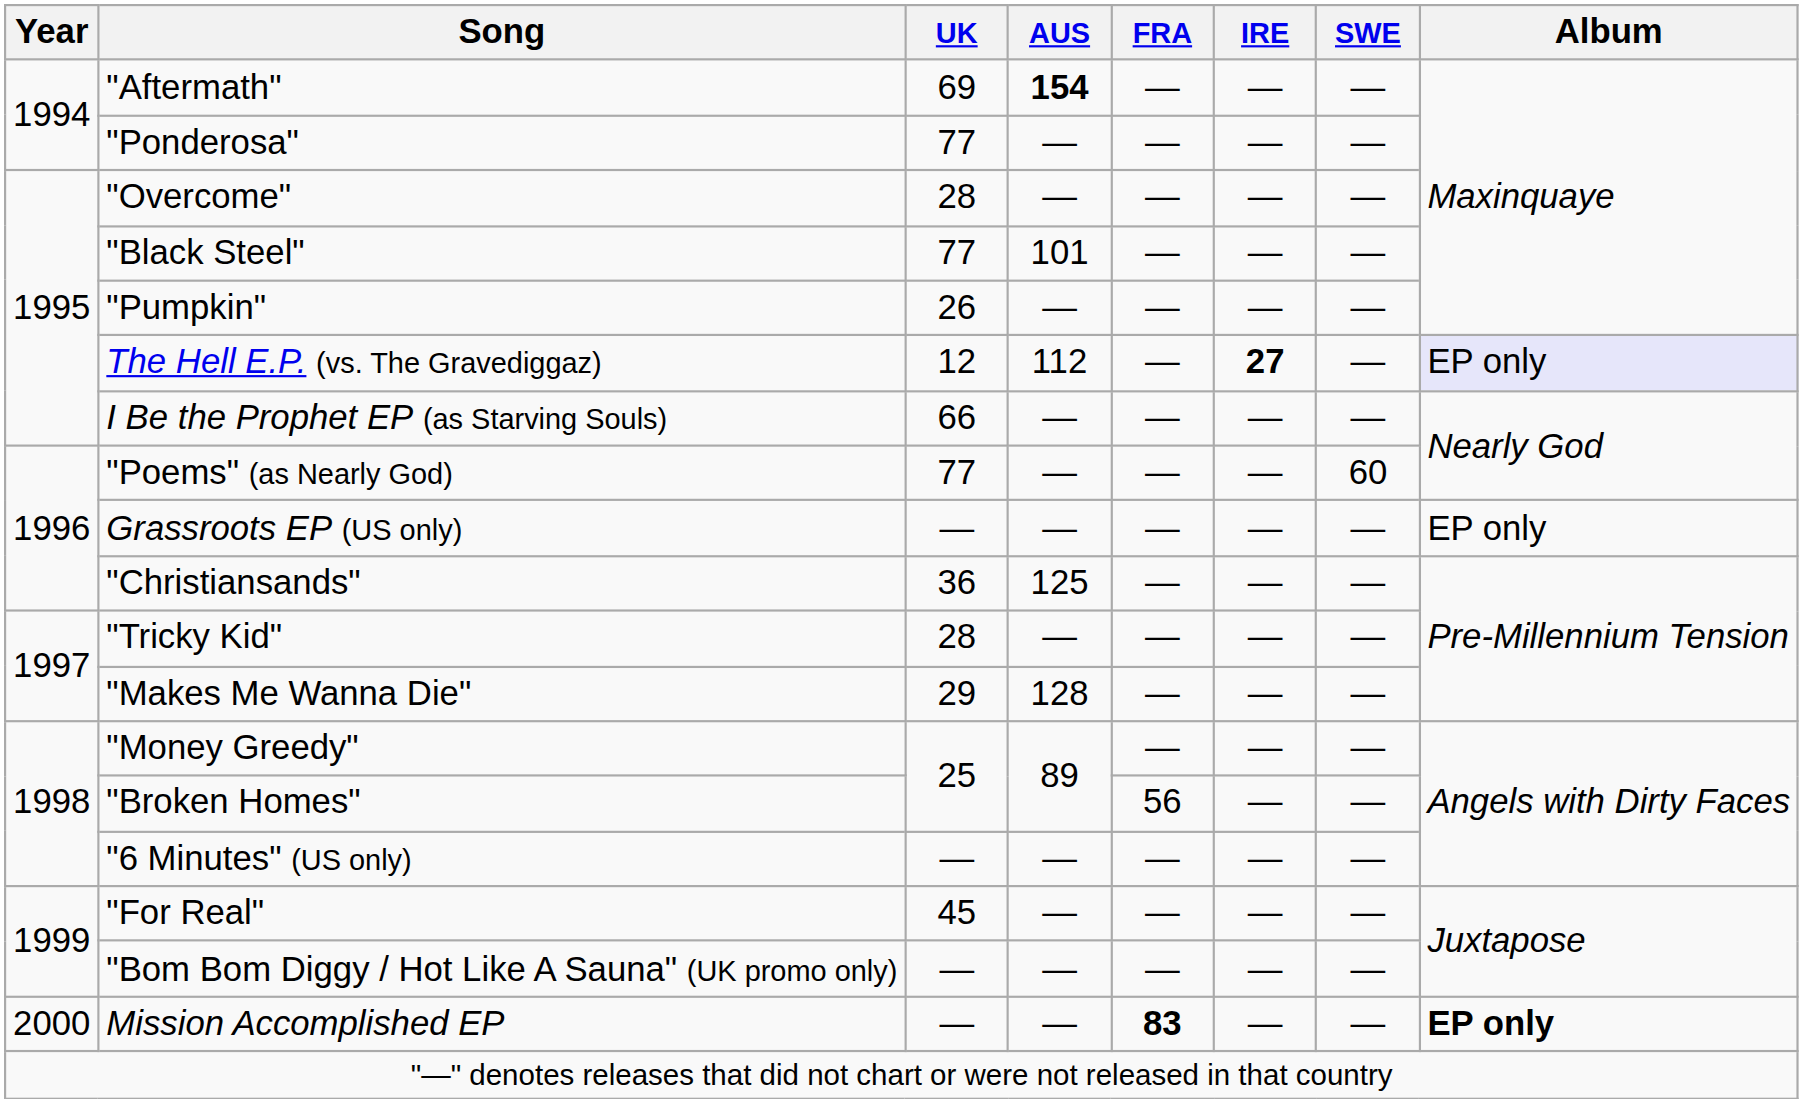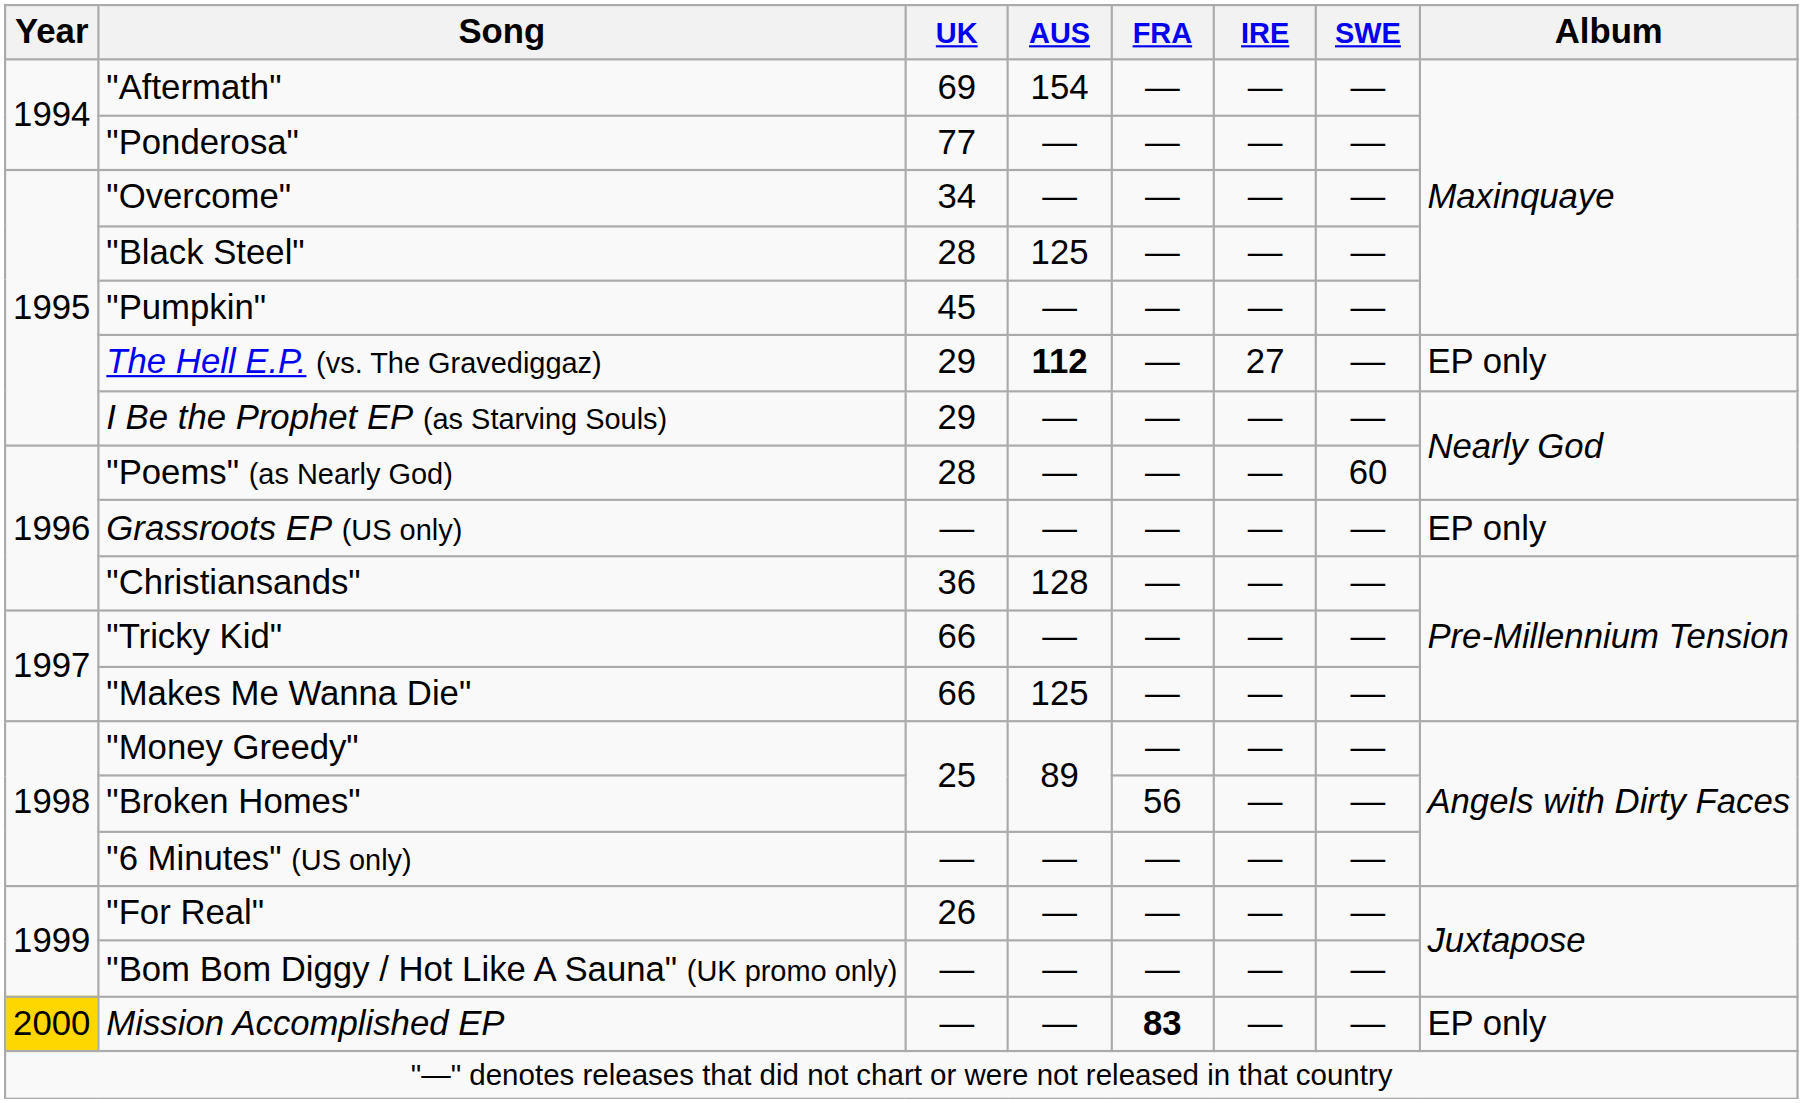"Aftermath" | AUS: bold -> normal
"Overcome" | UK: 28 -> 34
"Black Steel" | UK: 77 -> 28
"Black Steel" | AUS: 101 -> 125
"Pumpkin" | UK: 26 -> 45
The Hell E.P. (vs. The Gravediggaz) | UK: 12 -> 29
The Hell E.P. (vs. The Gravediggaz) | AUS: normal -> bold
The Hell E.P. (vs. The Gravediggaz) | IRE: bold -> normal
The Hell E.P. (vs. The Gravediggaz) | Album: lavender background -> no background
I Be the Prophet EP (as Starving Souls) | UK: 66 -> 29
"Poems" (as Nearly God) | UK: 77 -> 28
"Christiansands" | AUS: 125 -> 128
"Tricky Kid" | UK: 28 -> 66
"Makes Me Wanna Die" | UK: 29 -> 66
"Makes Me Wanna Die" | AUS: 128 -> 125
"For Real" | UK: 45 -> 26
Mission Accomplished EP | Year: no background -> gold background
Mission Accomplished EP | Album: bold -> normal
